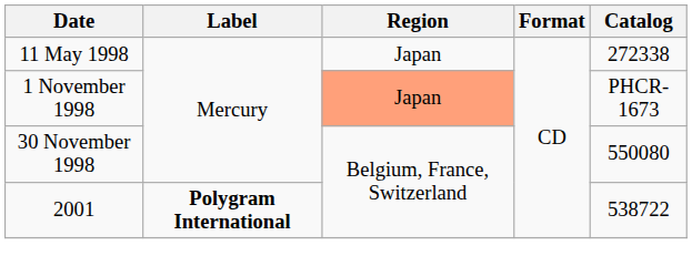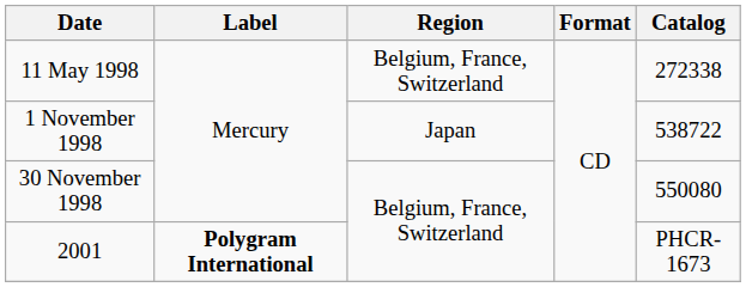11 May 1998 | Region: Japan -> Belgium, France, Switzerland
1 November 1998 | Region: lightsalmon background -> no background
1 November 1998 | Catalog: PHCR-1673 -> 538722
2001 | Catalog: 538722 -> PHCR-1673
